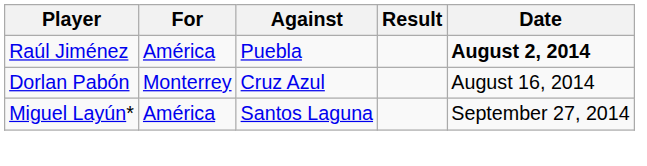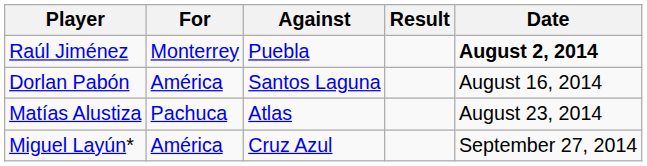Raúl Jiménez | For: América -> Monterrey
Dorlan Pabón | For: Monterrey -> América
Dorlan Pabón | Against: Cruz Azul -> Santos Laguna
+ row: Matías Alustiza | Pachuca | Atlas | August 23, 2014
Miguel Layún* | Against: Santos Laguna -> Cruz Azul
